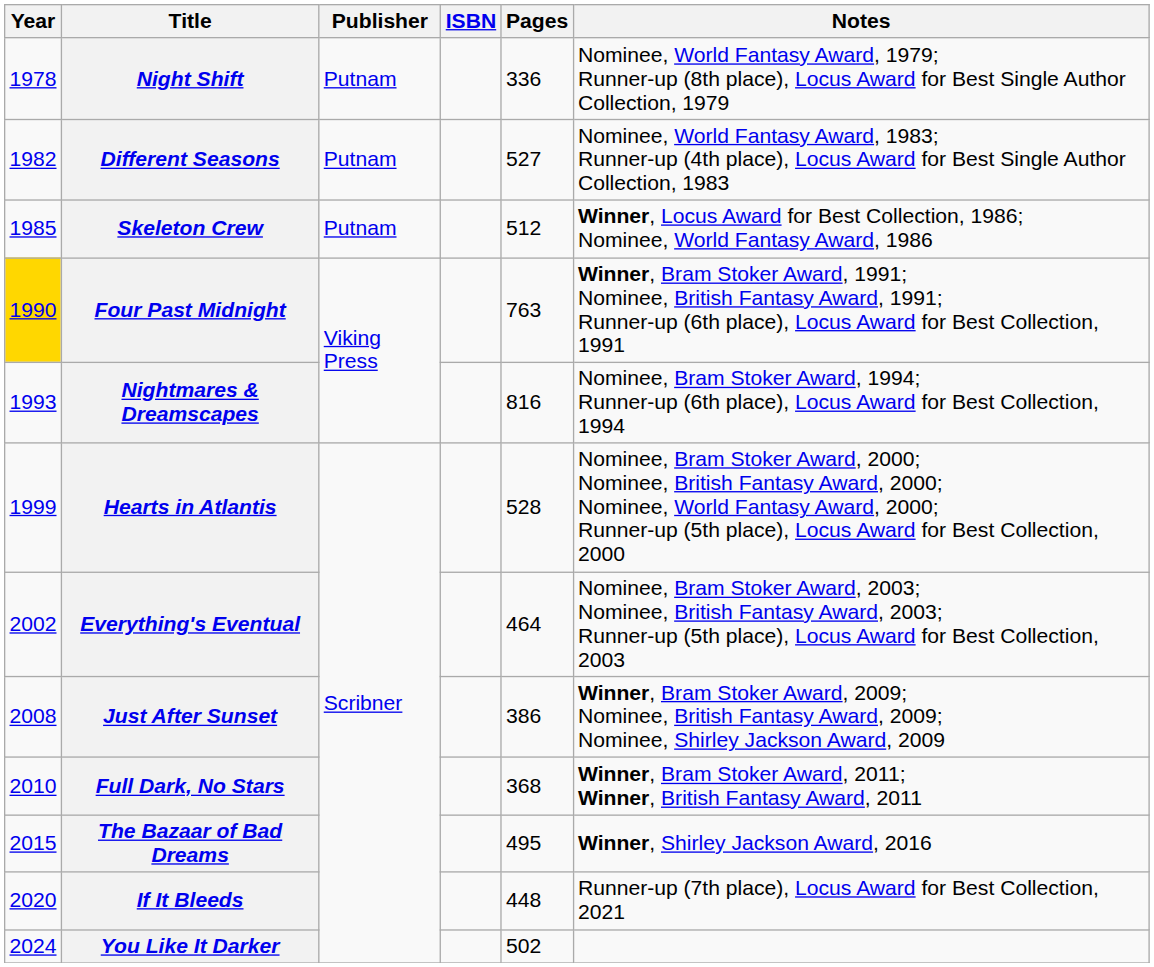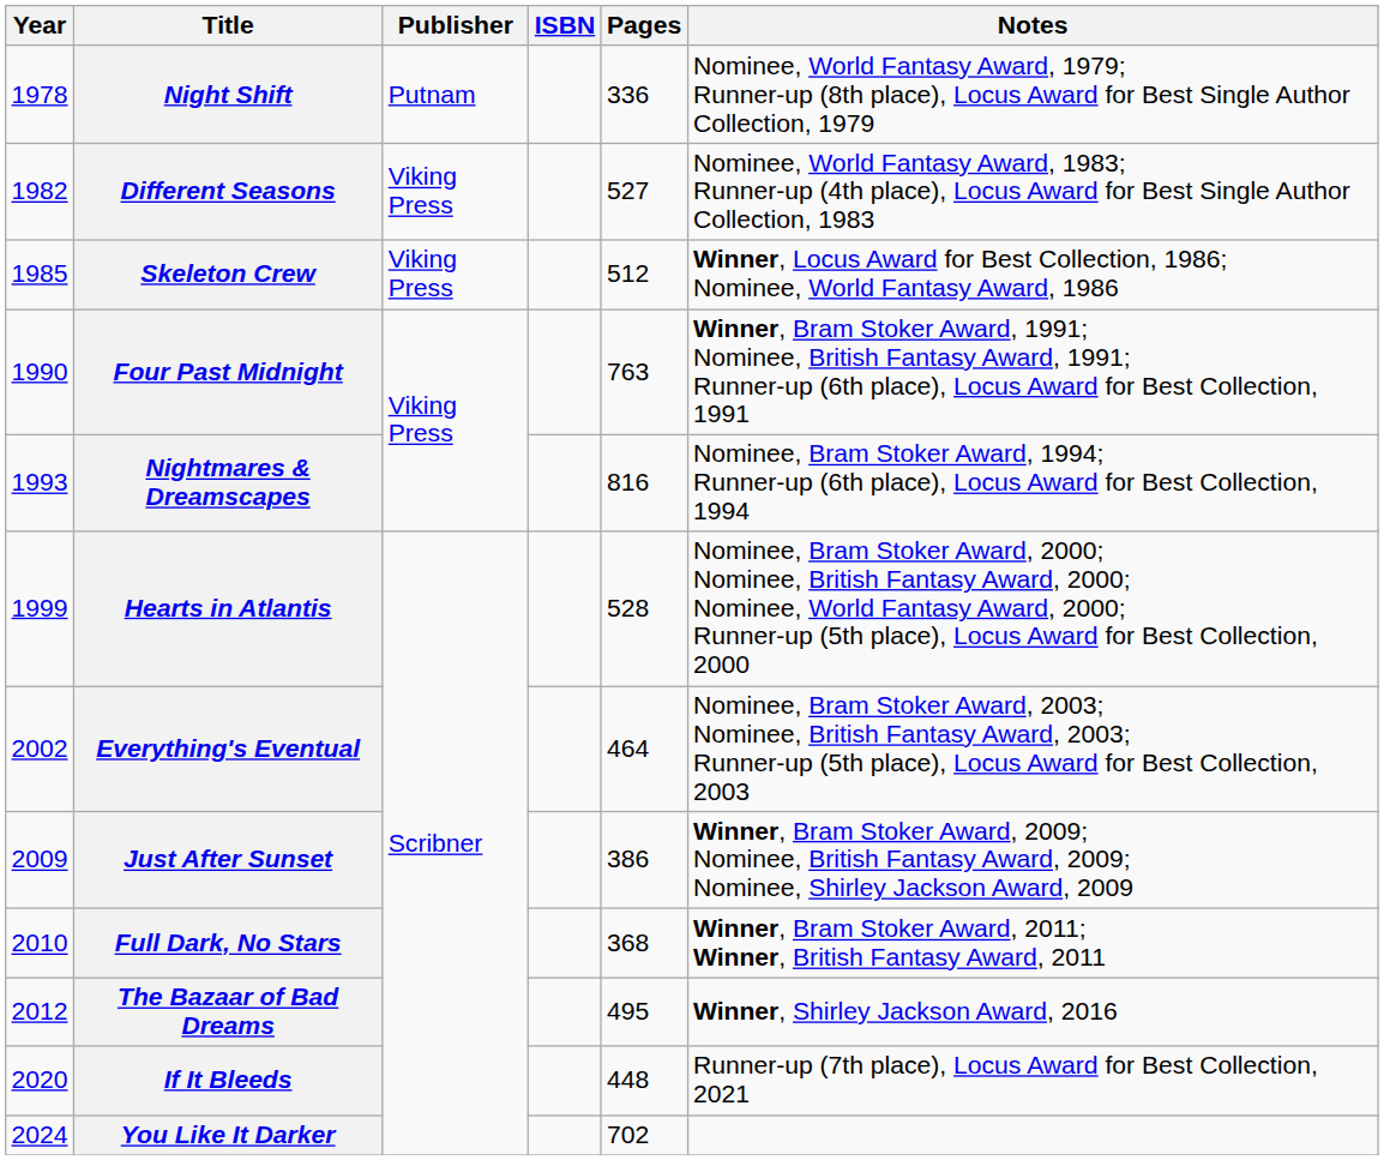Different Seasons | Publisher: Putnam -> Viking Press
Skeleton Crew | Publisher: Putnam -> Viking Press
Four Past Midnight | Year: gold background -> no background
Just After Sunset | Year: 2008 -> 2009
The Bazaar of Bad Dreams | Year: 2015 -> 2012
You Like It Darker | Pages: 502 -> 702
